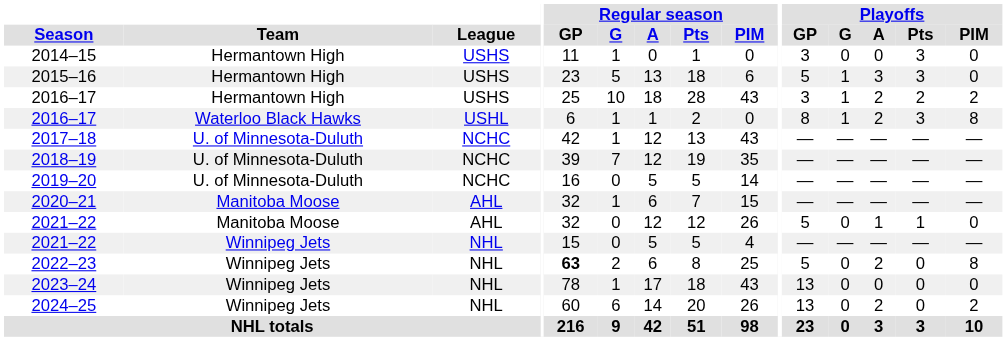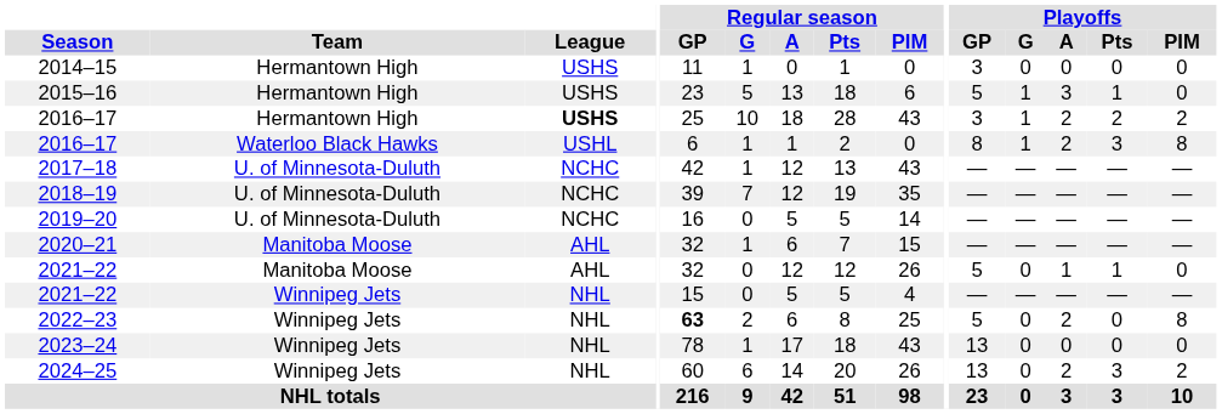2014–15 | Playoffs / Pts: 3 -> 0
2015–16 | Playoffs / Pts: 3 -> 1
2016–17 / Hermantown High | League: normal -> bold
2024–25 | Playoffs / Pts: 0 -> 3
